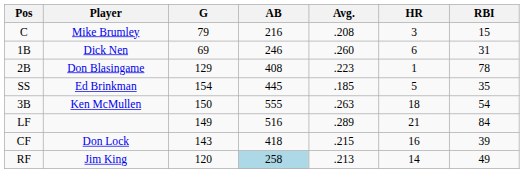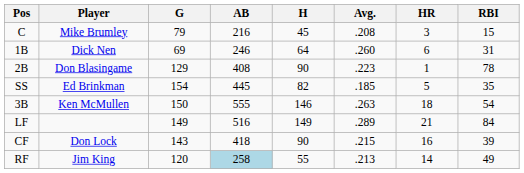+ column: H | 45 | 64 | 90 | 82 | 146 | 149 | 90 | 55
